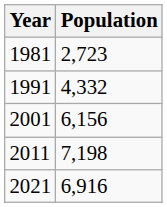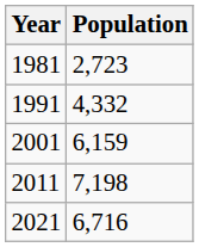2001 | Population: 6,156 -> 6,159
2021 | Population: 6,916 -> 6,716
